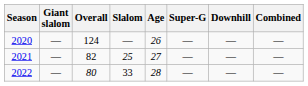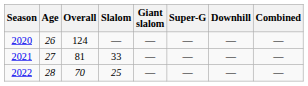columns swapped: Age <-> Giant slalom
2021 | Overall: 82 -> 81
2021 | Slalom: 25 -> 33
2022 | Overall: 80 -> 70
2022 | Slalom: 33 -> 25
